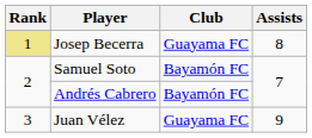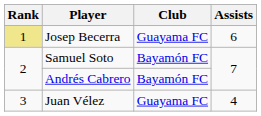Josep Becerra | Assists: 8 -> 6
Juan Vélez | Assists: 9 -> 4
